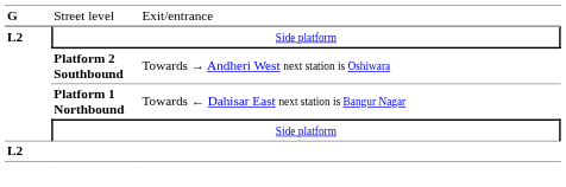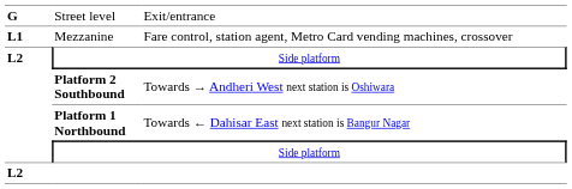+ row: L1 | Mezzanine | Fare control, station agent, Metro Card vending machines, crossover
